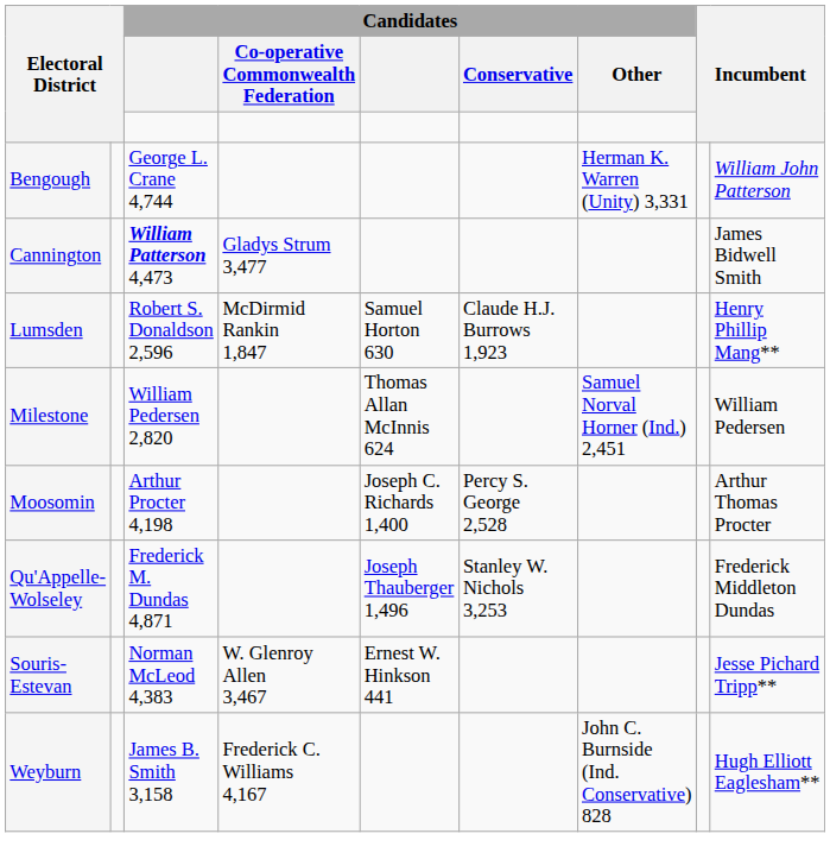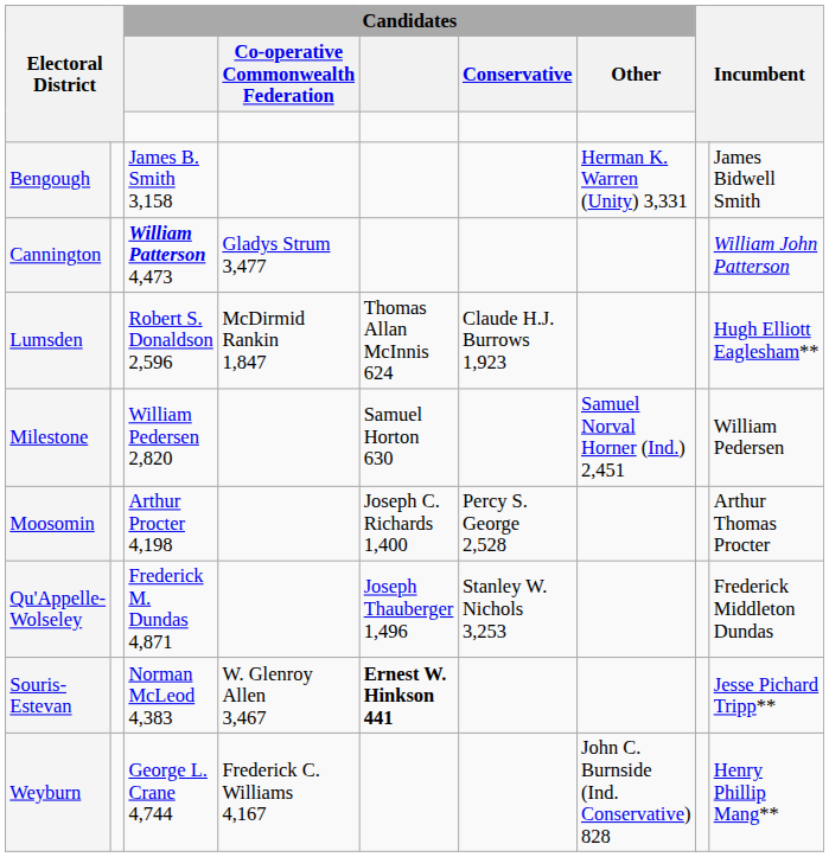Bengough | column 3: George L. Crane 4,744 -> James B. Smith 3,158
Bengough | column 9: William John Patterson -> James Bidwell Smith
Cannington | column 9: James Bidwell Smith -> William John Patterson
Lumsden | column 5: Samuel Horton 630 -> Thomas Allan McInnis 624
Lumsden | column 9: Henry Phillip Mang** -> Hugh Elliott Eaglesham**
Milestone | column 5: Thomas Allan McInnis 624 -> Samuel Horton 630
Souris-Estevan | column 5: normal -> bold
Weyburn | column 3: James B. Smith 3,158 -> George L. Crane 4,744
Weyburn | column 9: Hugh Elliott Eaglesham** -> Henry Phillip Mang**
